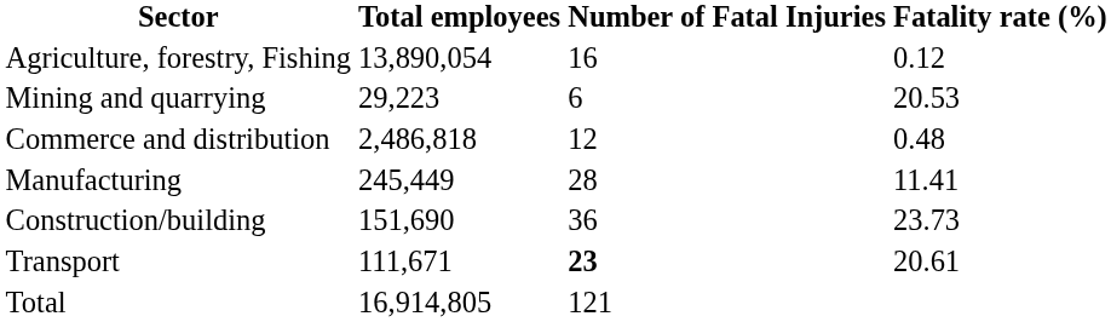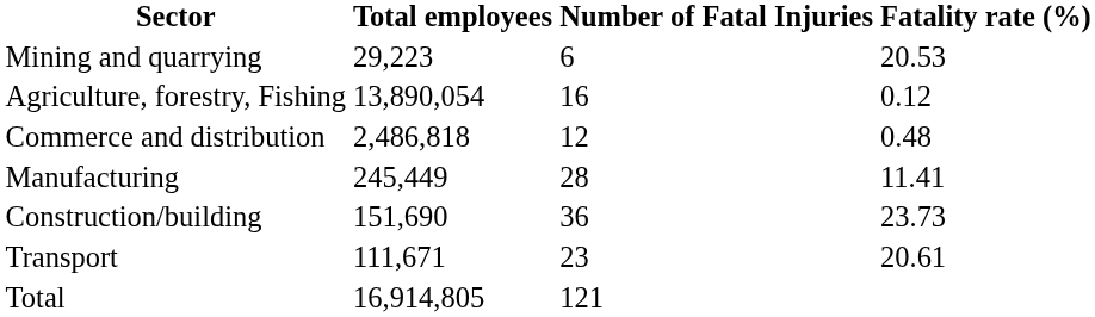rows swapped: Agriculture, forestry, Fishing <-> Mining and quarrying
Transport | Number of Fatal Injuries: bold -> normal
